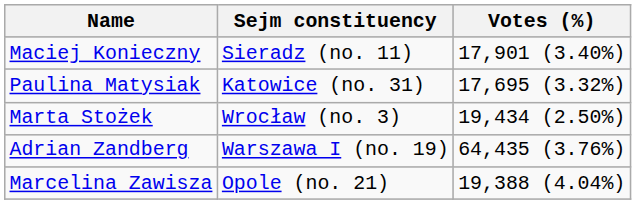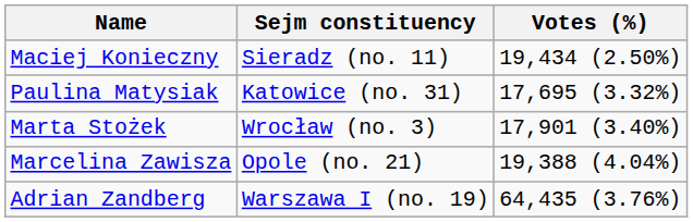Maciej Konieczny | Votes (%): 17,901 (3.40%) -> 19,434 (2.50%)
Marta Stożek | Votes (%): 19,434 (2.50%) -> 17,901 (3.40%)
rows swapped: Adrian Zandberg <-> Marcelina Zawisza
